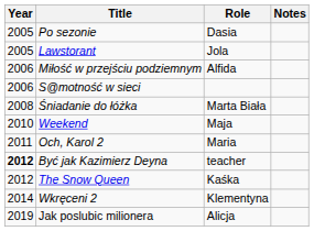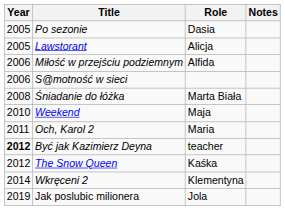Lawstorant | Role: Jola -> Alicja
Jak poslubic milionera | Role: Alicja -> Jola
